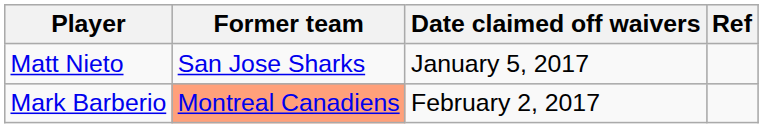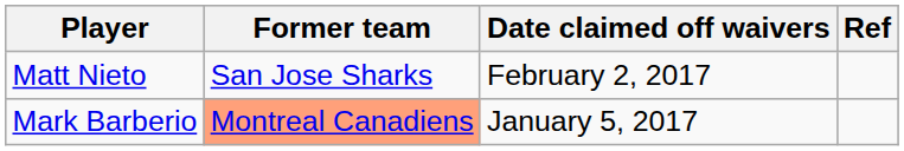Matt Nieto | Date claimed off waivers: January 5, 2017 -> February 2, 2017
Mark Barberio | Date claimed off waivers: February 2, 2017 -> January 5, 2017
